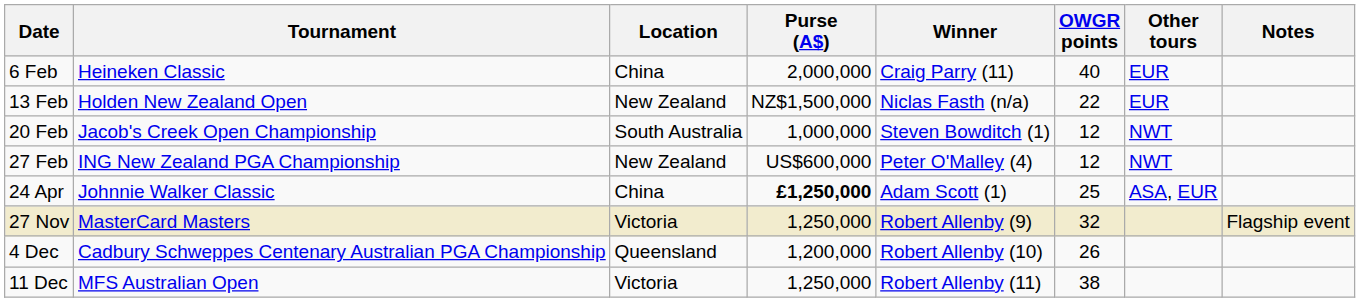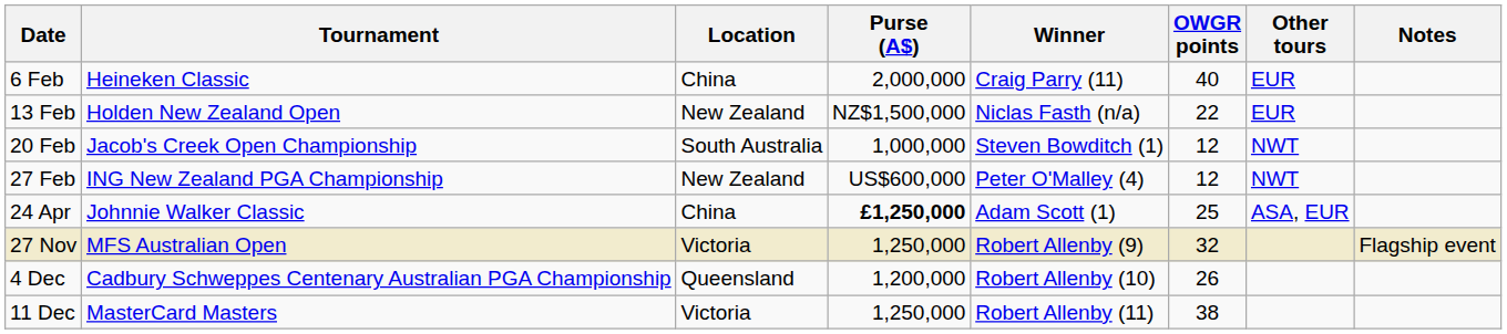27 Nov | Tournament: MasterCard Masters -> MFS Australian Open
11 Dec | Tournament: MFS Australian Open -> MasterCard Masters
